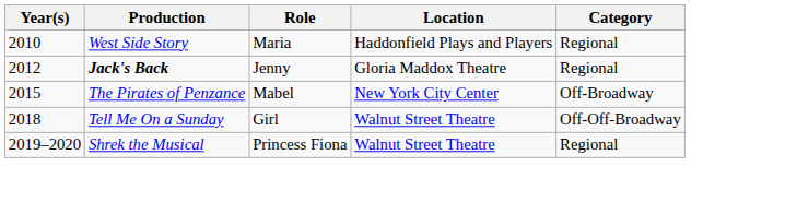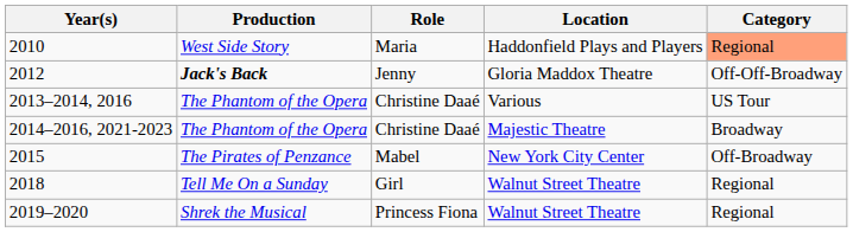2010 | Category: no background -> lightsalmon background
2012 | Category: Regional -> Off-Off-Broadway
+ row: 2013–2014, 2016 | The Phantom of the Opera | Christine Daaé | Various | US Tour
+ row: 2014–2016, 2021-2023 | The Phantom of the Opera | Christine Daaé | Majestic Theatre | Broadway
2018 | Category: Off-Off-Broadway -> Regional
